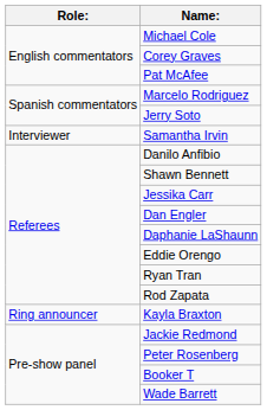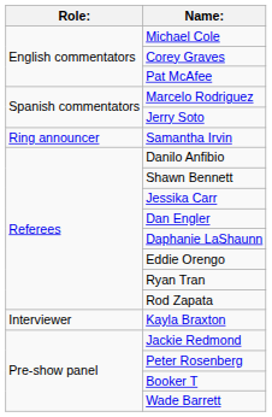Samantha Irvin | Role:: Interviewer -> Ring announcer
Kayla Braxton | Role:: Ring announcer -> Interviewer
